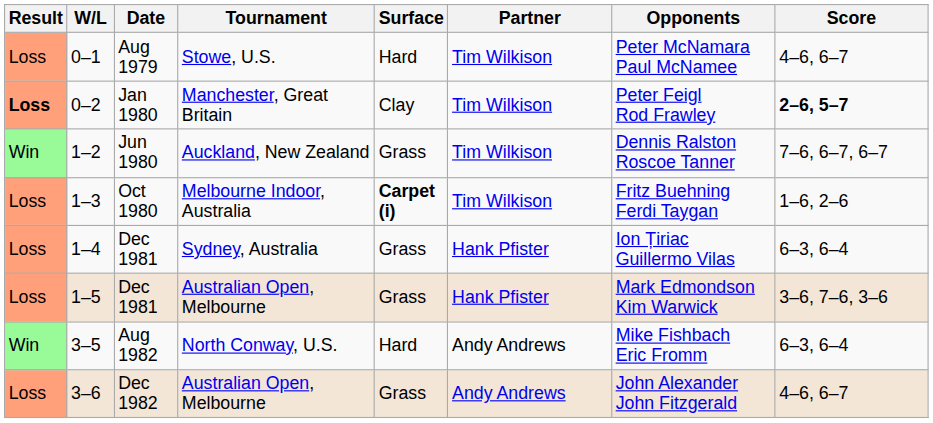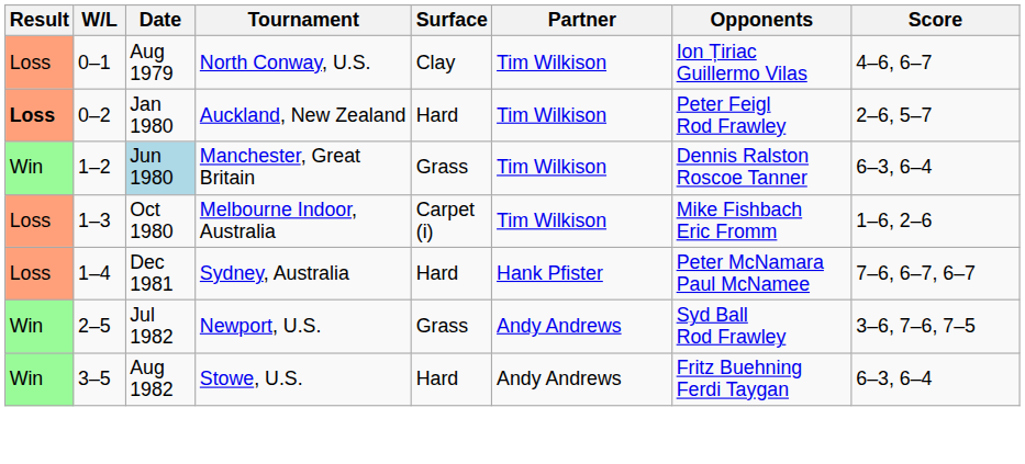0–1 | Tournament: Stowe, U.S. -> North Conway, U.S.
0–1 | Surface: Hard -> Clay
0–1 | Opponents: Peter McNamara Paul McNamee -> Ion Țiriac Guillermo Vilas
0–2 | Tournament: Manchester, Great Britain -> Auckland, New Zealand
0–2 | Surface: Clay -> Hard
0–2 | Score: bold -> normal
1–2 | Date: no background -> lightblue background
1–2 | Tournament: Auckland, New Zealand -> Manchester, Great Britain
1–2 | Score: 7–6, 6–7, 6–7 -> 6–3, 6–4
1–3 | Surface: bold -> normal
1–3 | Opponents: Fritz Buehning Ferdi Taygan -> Mike Fishbach Eric Fromm
1–4 | Surface: Grass -> Hard
1–4 | Opponents: Ion Țiriac Guillermo Vilas -> Peter McNamara Paul McNamee
1–4 | Score: 6–3, 6–4 -> 7–6, 6–7, 6–7
- row: Loss | 1–5 | Dec 1981 | Australian Open, Melbourne | Grass | Hank Pfister | Mark Edmondson Kim Warwick | 3–6, 7–6, 3–6
+ row: Win | 2–5 | Jul 1982 | Newport, U.S. | Grass | Andy Andrews | Syd Ball Rod Frawley | 3–6, 7–6, 7–5
3–5 | Tournament: North Conway, U.S. -> Stowe, U.S.
3–5 | Opponents: Mike Fishbach Eric Fromm -> Fritz Buehning Ferdi Taygan
- row: Loss | 3–6 | Dec 1982 | Australian Open, Melbourne | Grass | Andy Andrews | John Alexander John Fitzgerald | 4–6, 6–7
